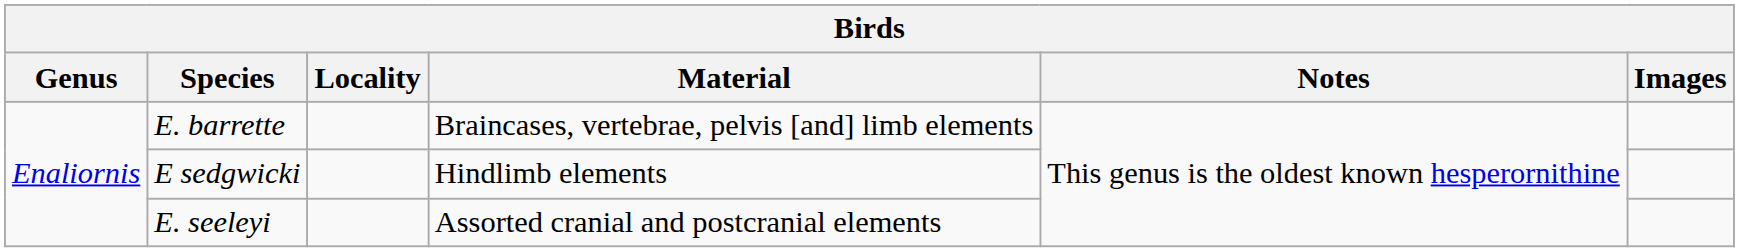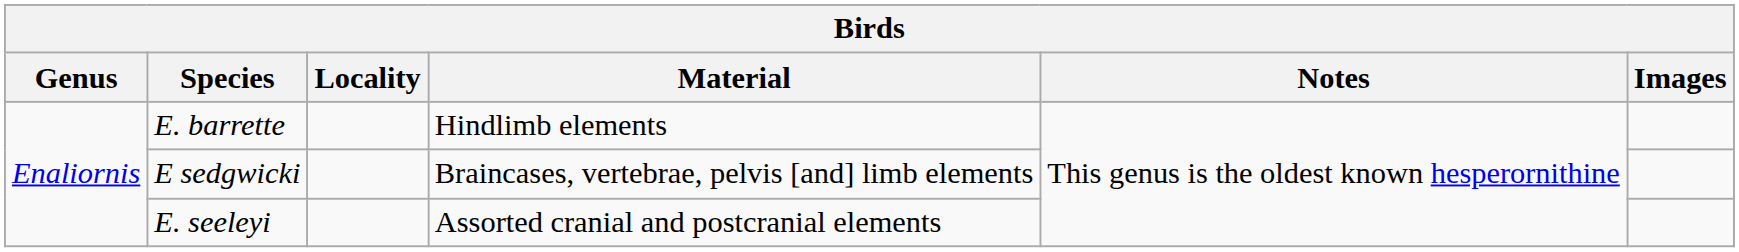E. barrette | Material: Braincases, vertebrae, pelvis [and] limb elements -> Hindlimb elements
E sedgwicki | Material: Hindlimb elements -> Braincases, vertebrae, pelvis [and] limb elements
